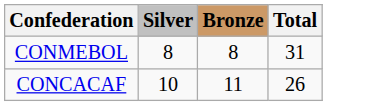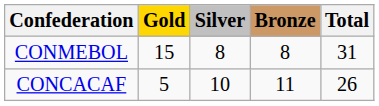+ column: Gold | 15 | 5
